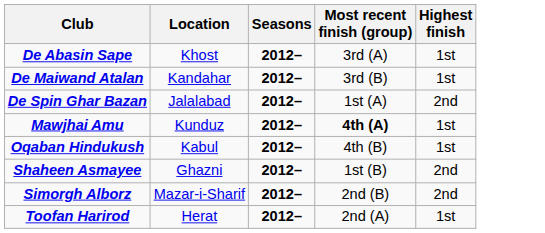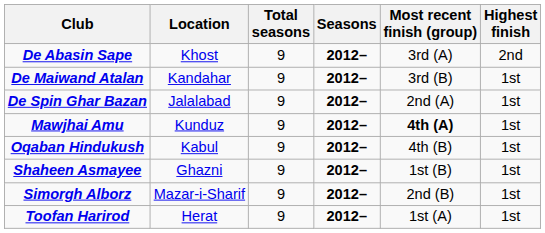+ column: Total seasons | 9 | 9 | 9 | 9 | 9 | 9 | 9 | 9
De Abasin Sape | Highest finish: 1st -> 2nd
De Spin Ghar Bazan | Most recent finish (group): 1st (A) -> 2nd (A)
De Spin Ghar Bazan | Highest finish: 2nd -> 1st
Shaheen Asmayee | Highest finish: 2nd -> 1st
Simorgh Alborz | Highest finish: 2nd -> 1st
Toofan Harirod | Most recent finish (group): 2nd (A) -> 1st (A)
